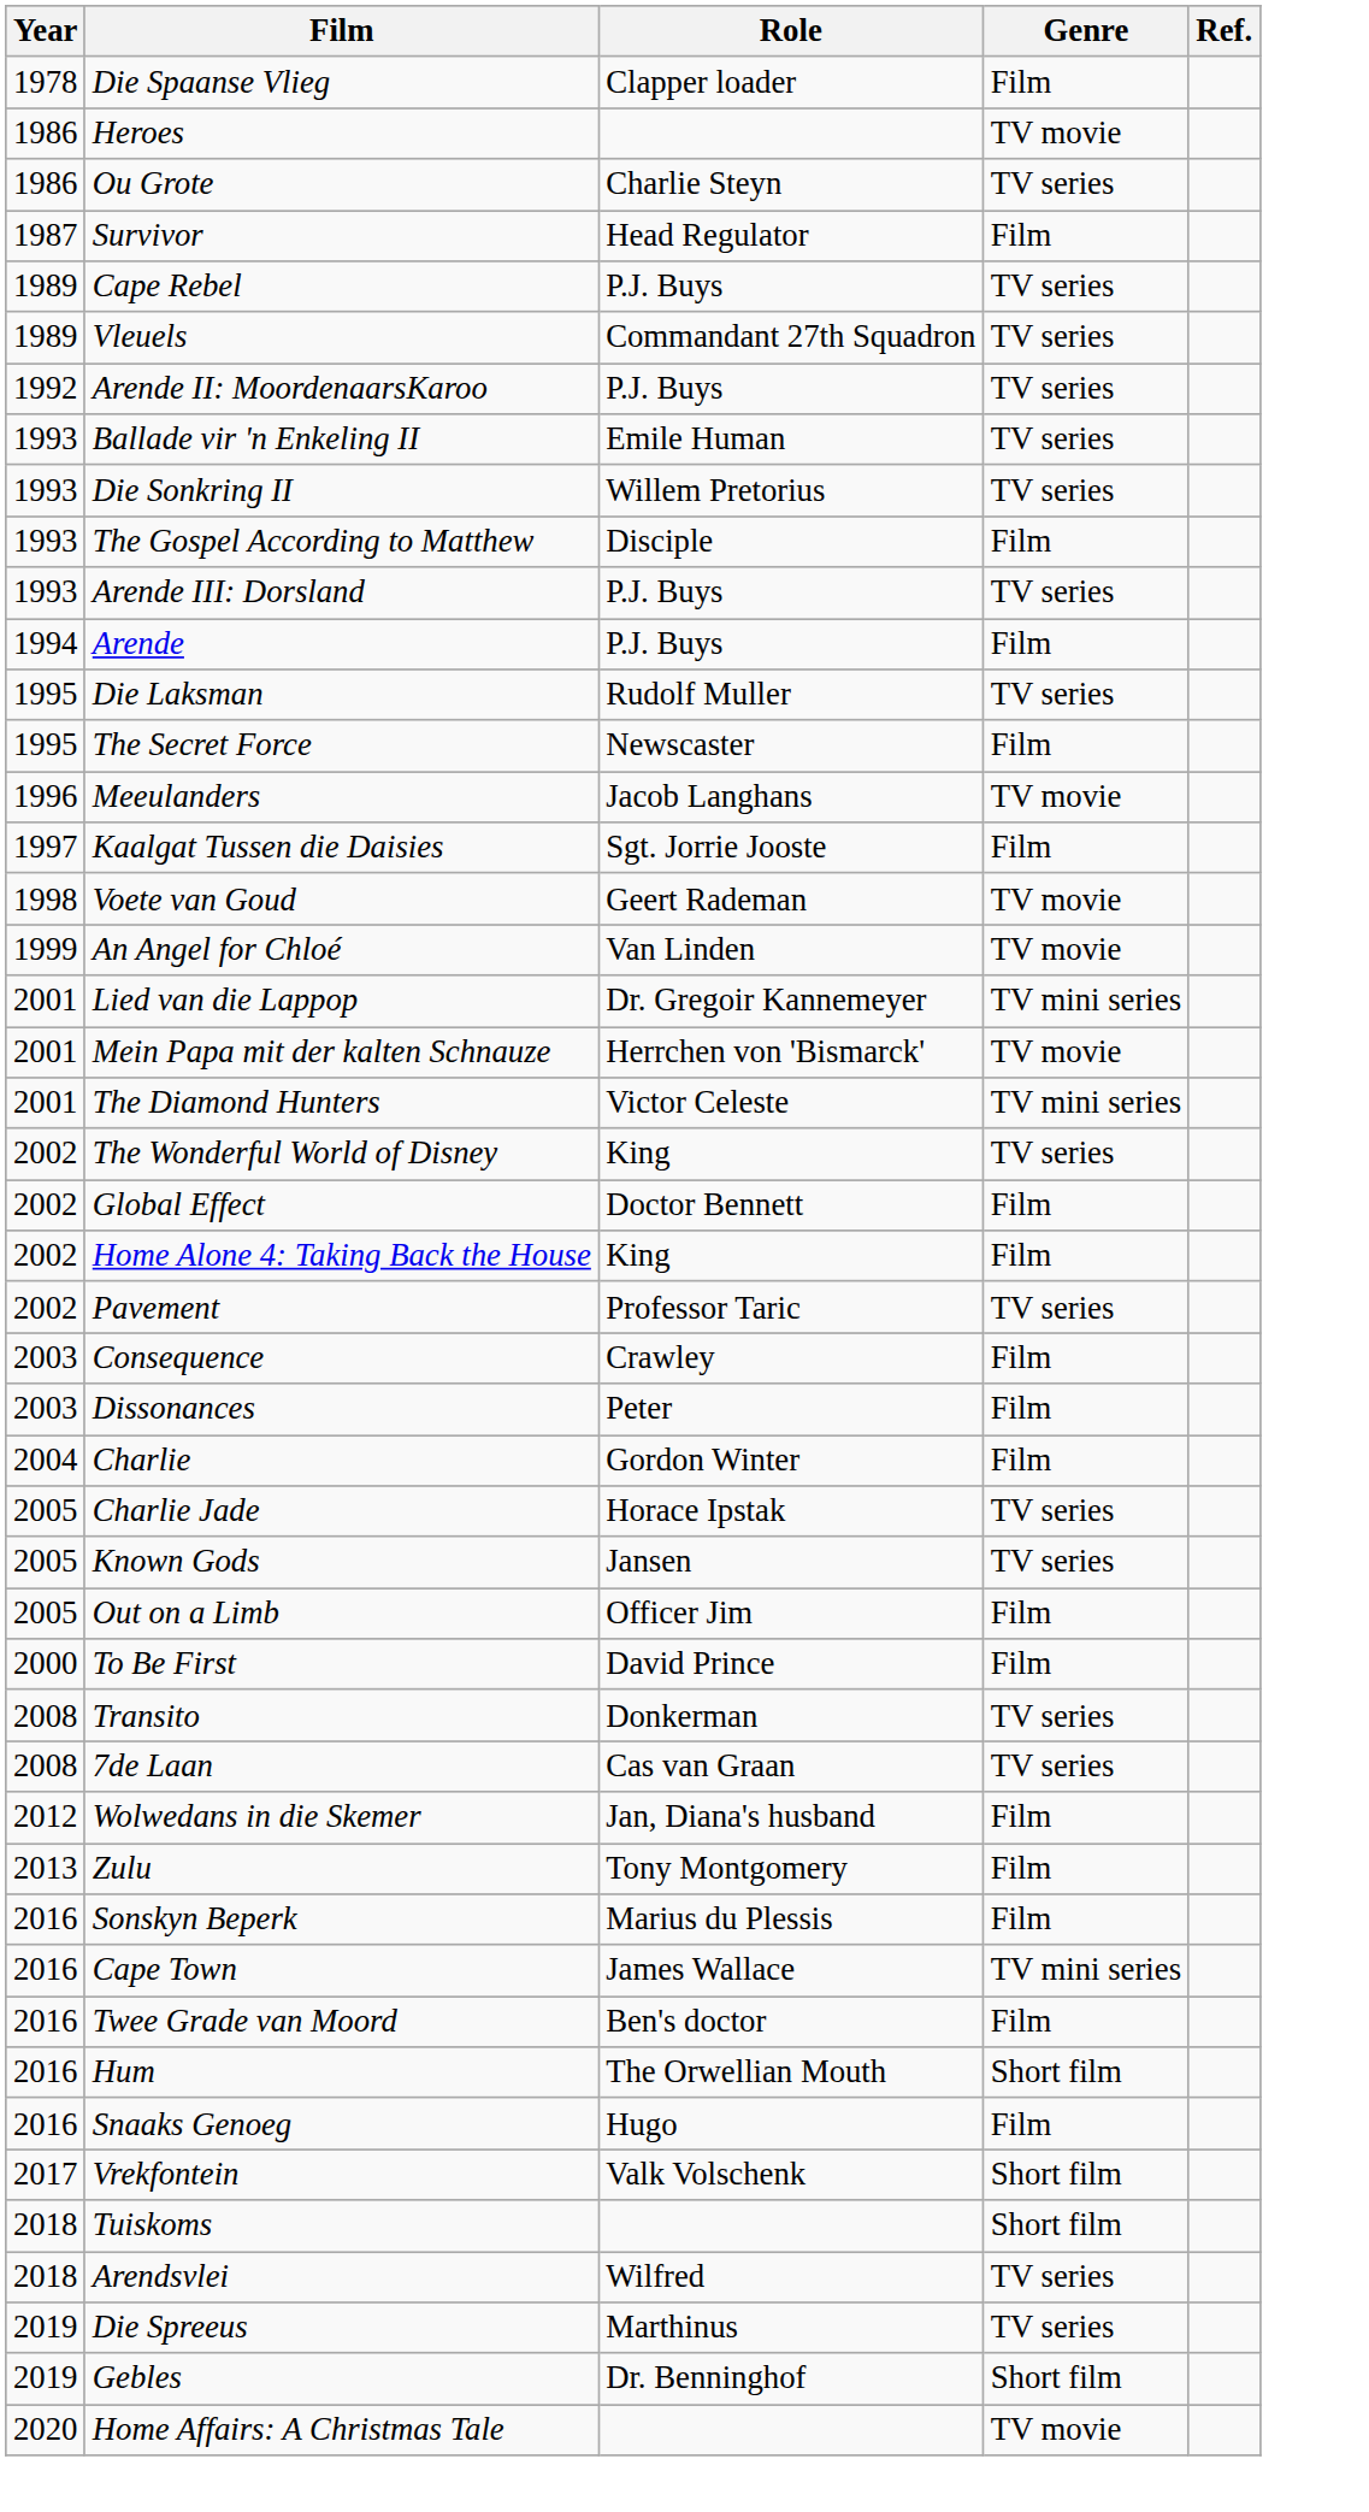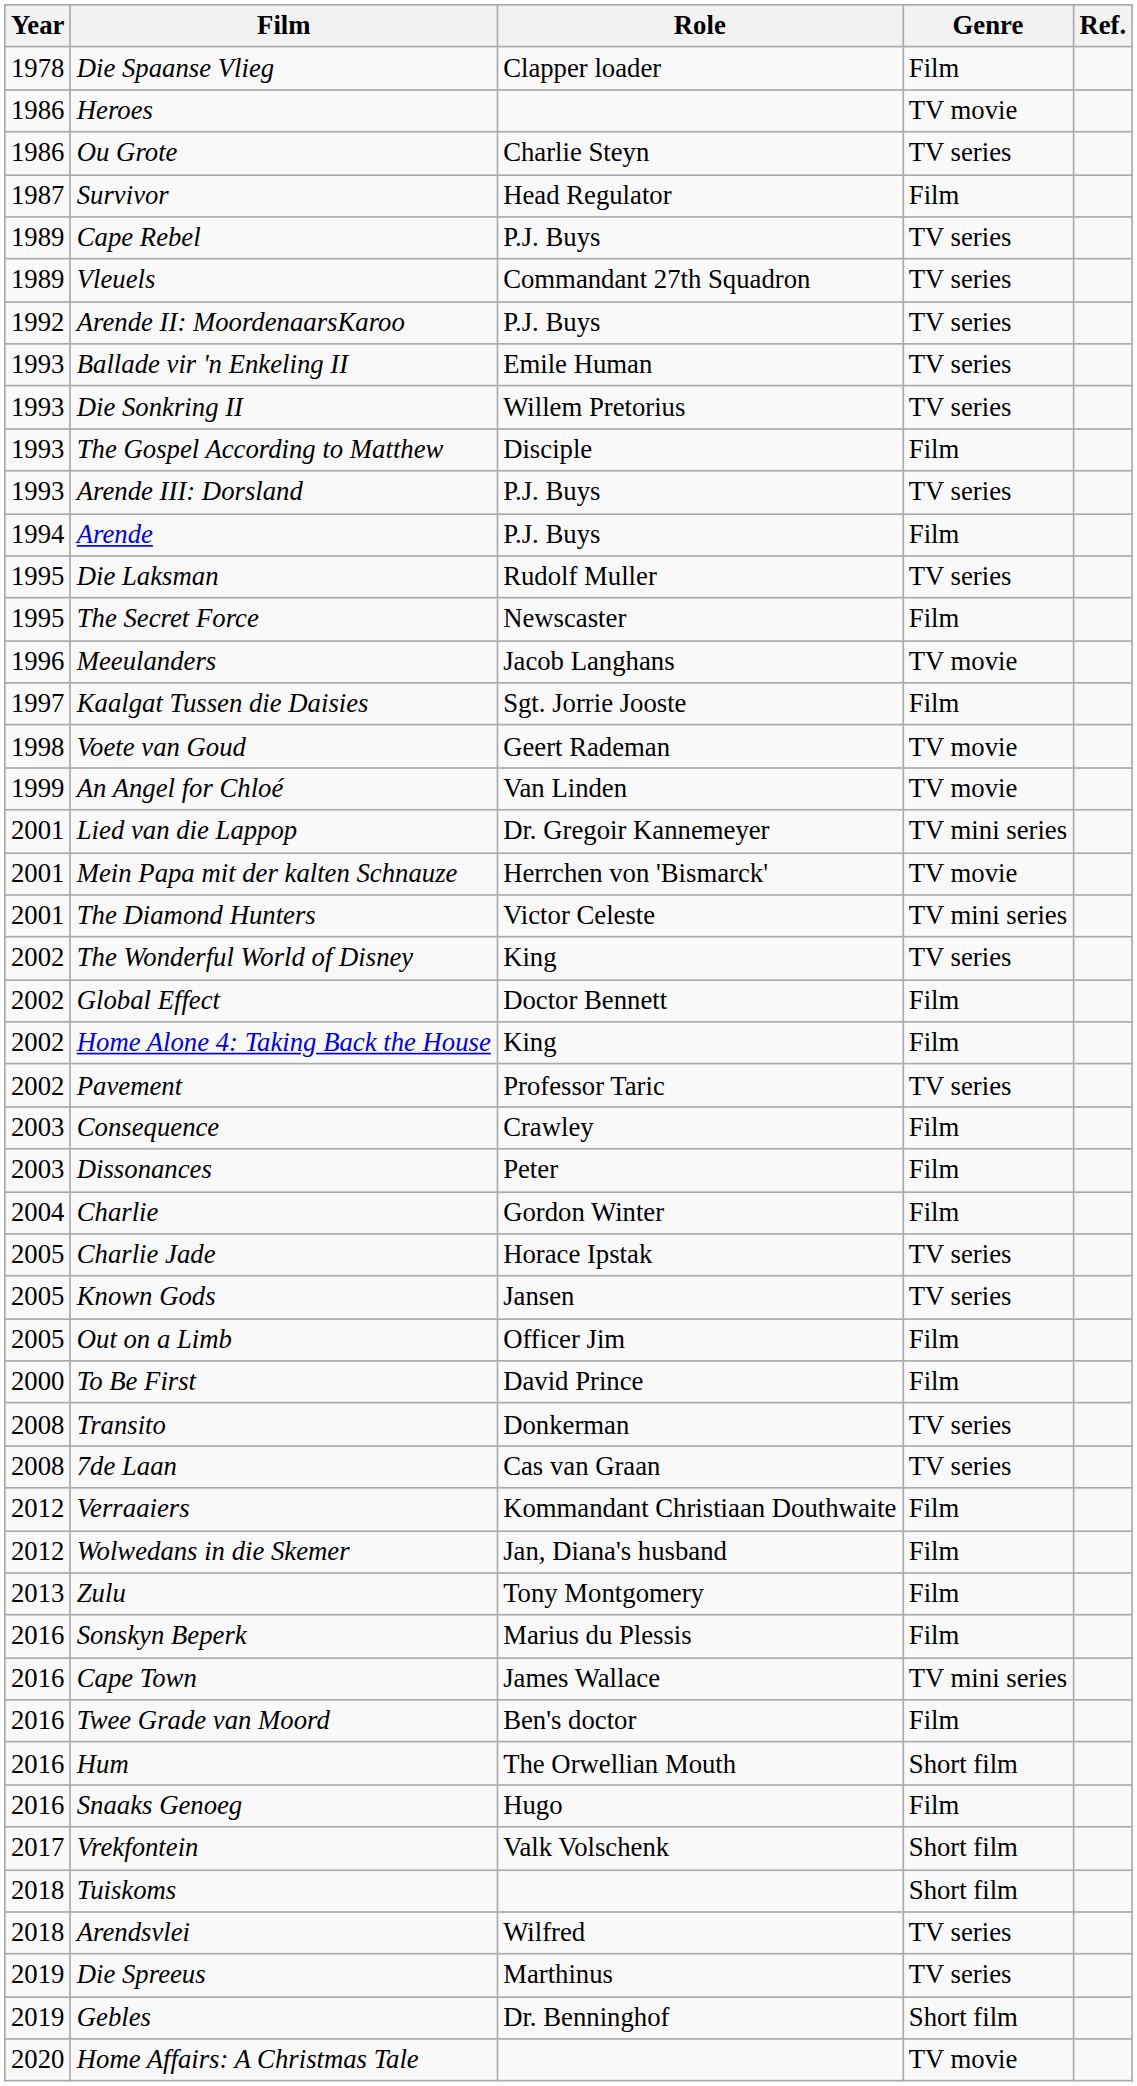+ row: 2012 | Verraaiers | Kommandant Christiaan Douthwaite | Film
